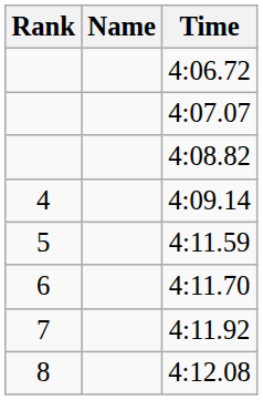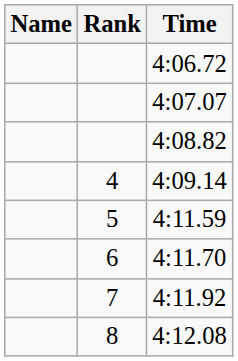columns swapped: Rank <-> Name
